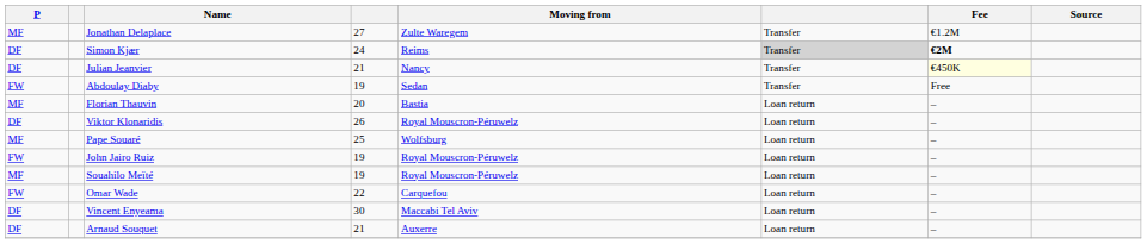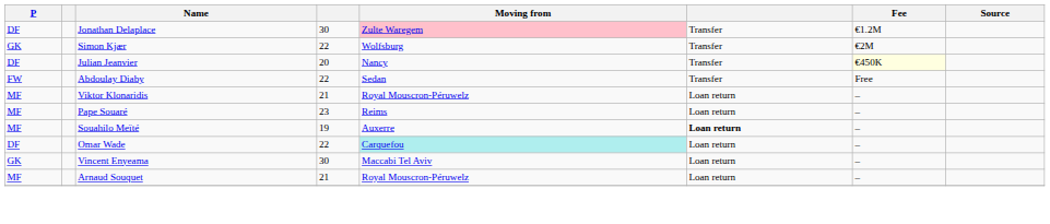Jonathan Delaplace | P: MF -> DF
Jonathan Delaplace | column 4: 27 -> 30
Jonathan Delaplace | Moving from: no background -> pink background
Simon Kjær | P: DF -> GK
Simon Kjær | column 4: 24 -> 22
Simon Kjær | Moving from: Reims -> Wolfsburg
Simon Kjær | column 6: lightgrey background -> no background
Simon Kjær | Fee: bold -> normal
Julian Jeanvier | column 4: 21 -> 20
Abdoulay Diaby | column 4: 19 -> 22
- row: MF | Florian Thauvin | 20 | Bastia | Loan return | –
Viktor Klonaridis | P: DF -> MF
Viktor Klonaridis | column 4: 26 -> 21
Pape Souaré | column 4: 25 -> 23
Pape Souaré | Moving from: Wolfsburg -> Reims
- row: FW | John Jairo Ruiz | 19 | Royal Mouscron-Péruwelz | Loan return | –
Souahilo Meïté | Moving from: Royal Mouscron-Péruwelz -> Auxerre
Souahilo Meïté | column 6: normal -> bold
Omar Wade | P: FW -> DF
Omar Wade | Moving from: no background -> paleturquoise background
Vincent Enyeama | P: DF -> GK
Arnaud Souquet | P: DF -> MF
Arnaud Souquet | Moving from: Auxerre -> Royal Mouscron-Péruwelz
